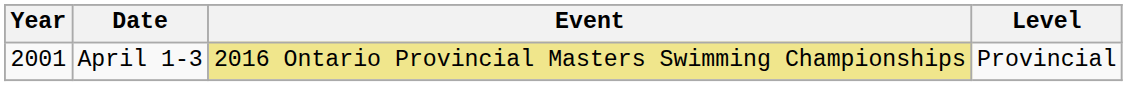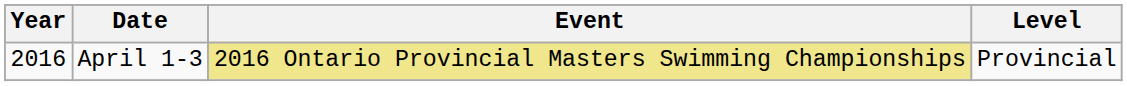April 1-3 | Year: 2001 -> 2016
